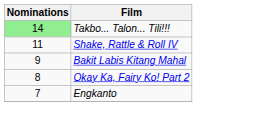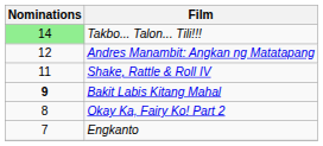+ row: 12 | Andres Manambit: Angkan ng Matatapang
Bakit Labis Kitang Mahal | Nominations: normal -> bold
